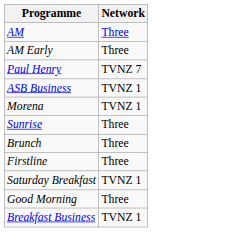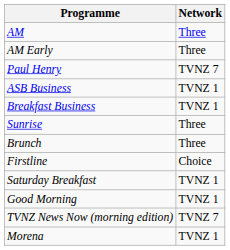rows swapped: Breakfast Business <-> Morena
Firstline | Network: Three -> Choice
Good Morning | Network: Three -> TVNZ 1
+ row: TVNZ News Now (morning edition) | TVNZ 7
